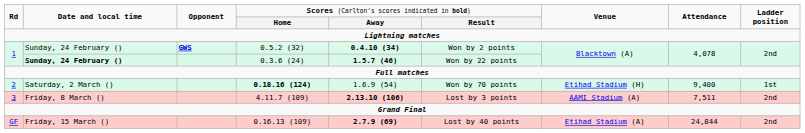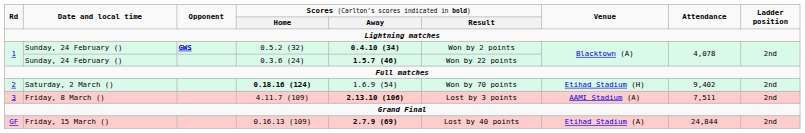0.3.6 (24) | column 2: bold -> normal
0.18.16 (124) | column 8: 9,400 -> 9,402
0.18.16 (124) | column 9: 1st -> 2nd
